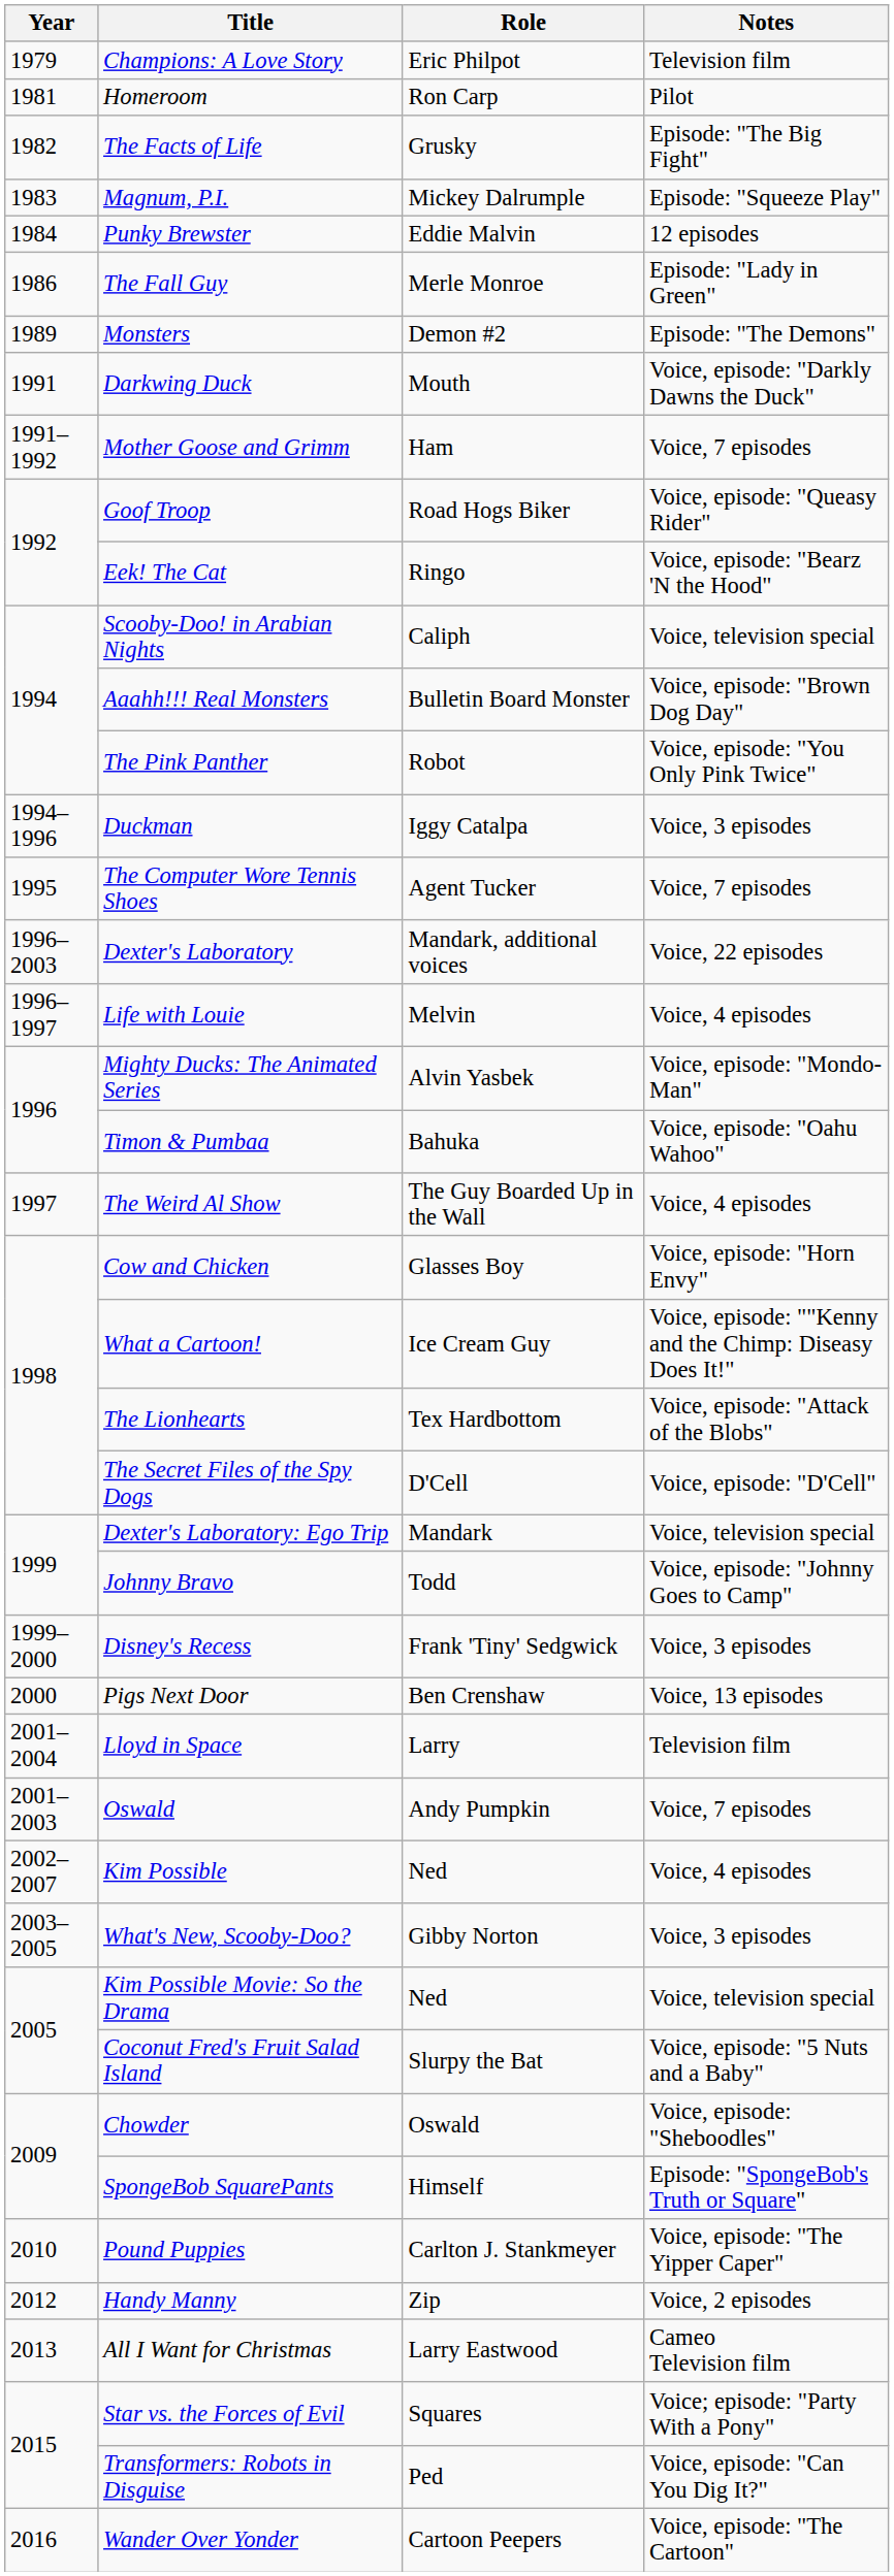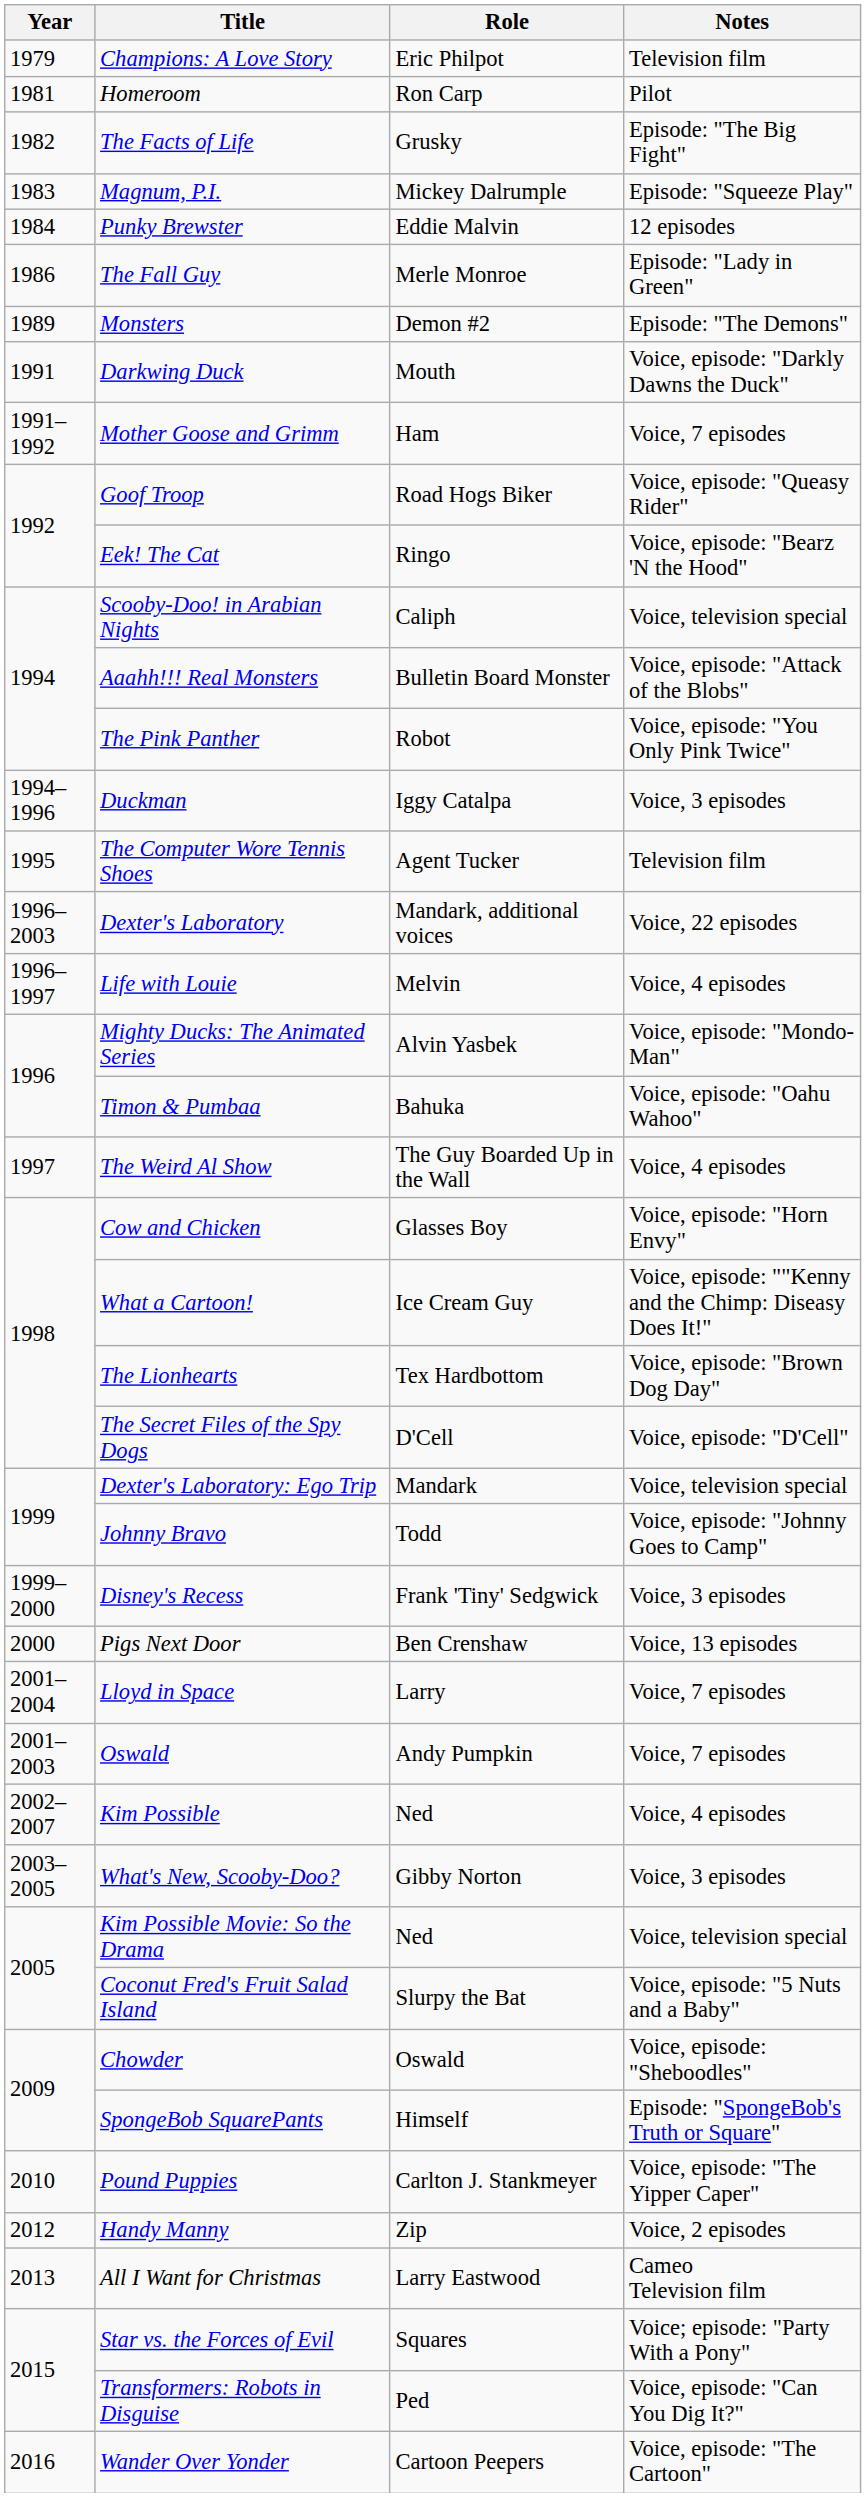Aaahh!!! Real Monsters | Notes: Voice, episode: "Brown Dog Day" -> Voice, episode: "Attack of the Blobs"
The Computer Wore Tennis Shoes | Notes: Voice, 7 episodes -> Television film
The Lionhearts | Notes: Voice, episode: "Attack of the Blobs" -> Voice, episode: "Brown Dog Day"
Lloyd in Space | Notes: Television film -> Voice, 7 episodes
